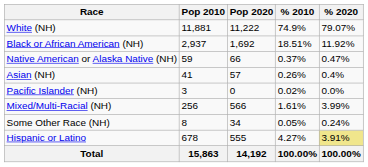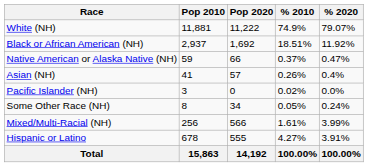rows swapped: Some Other Race (NH) <-> Mixed/Multi-Racial (NH)
Hispanic or Latino | % 2020: khaki background -> no background
